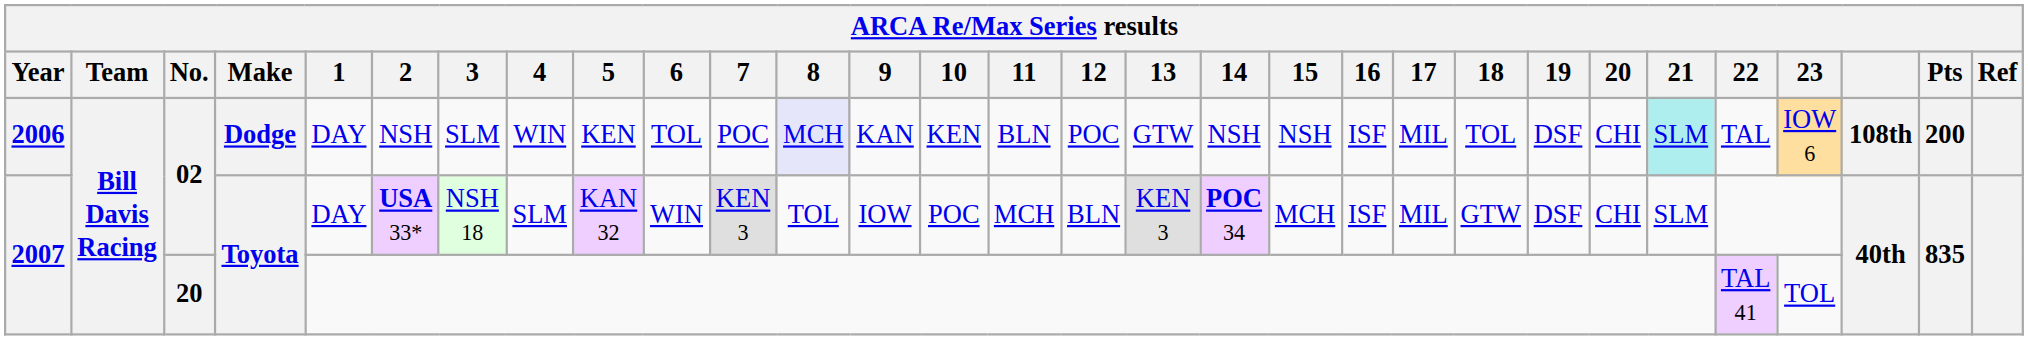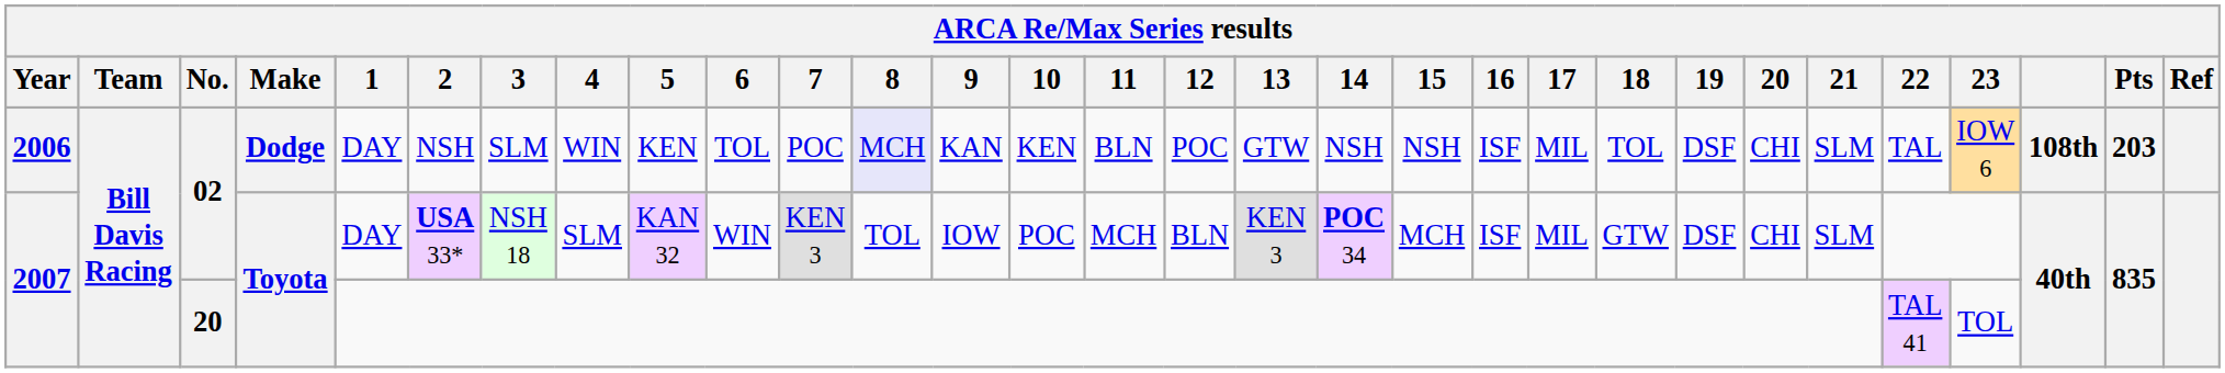2006 | 21: paleturquoise background -> no background
2006 | Pts: 200 -> 203
